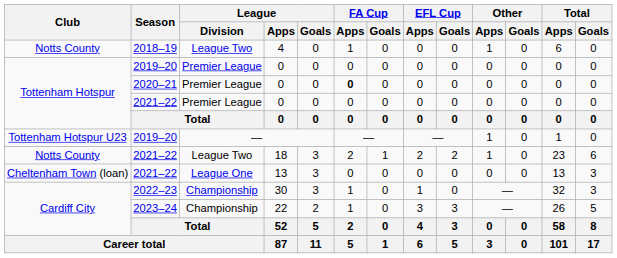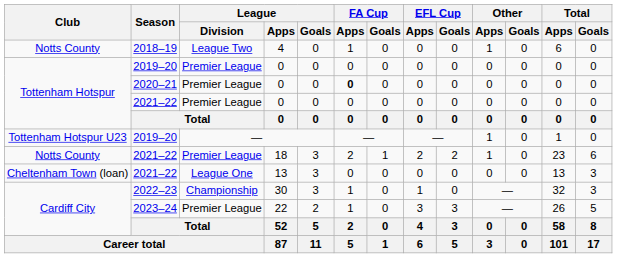18 | League / Division: League Two -> Premier League
22 | League / Division: Championship -> Premier League
